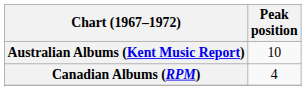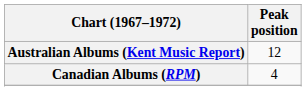Australian Albums (Kent Music Report) | Peak position: 10 -> 12
